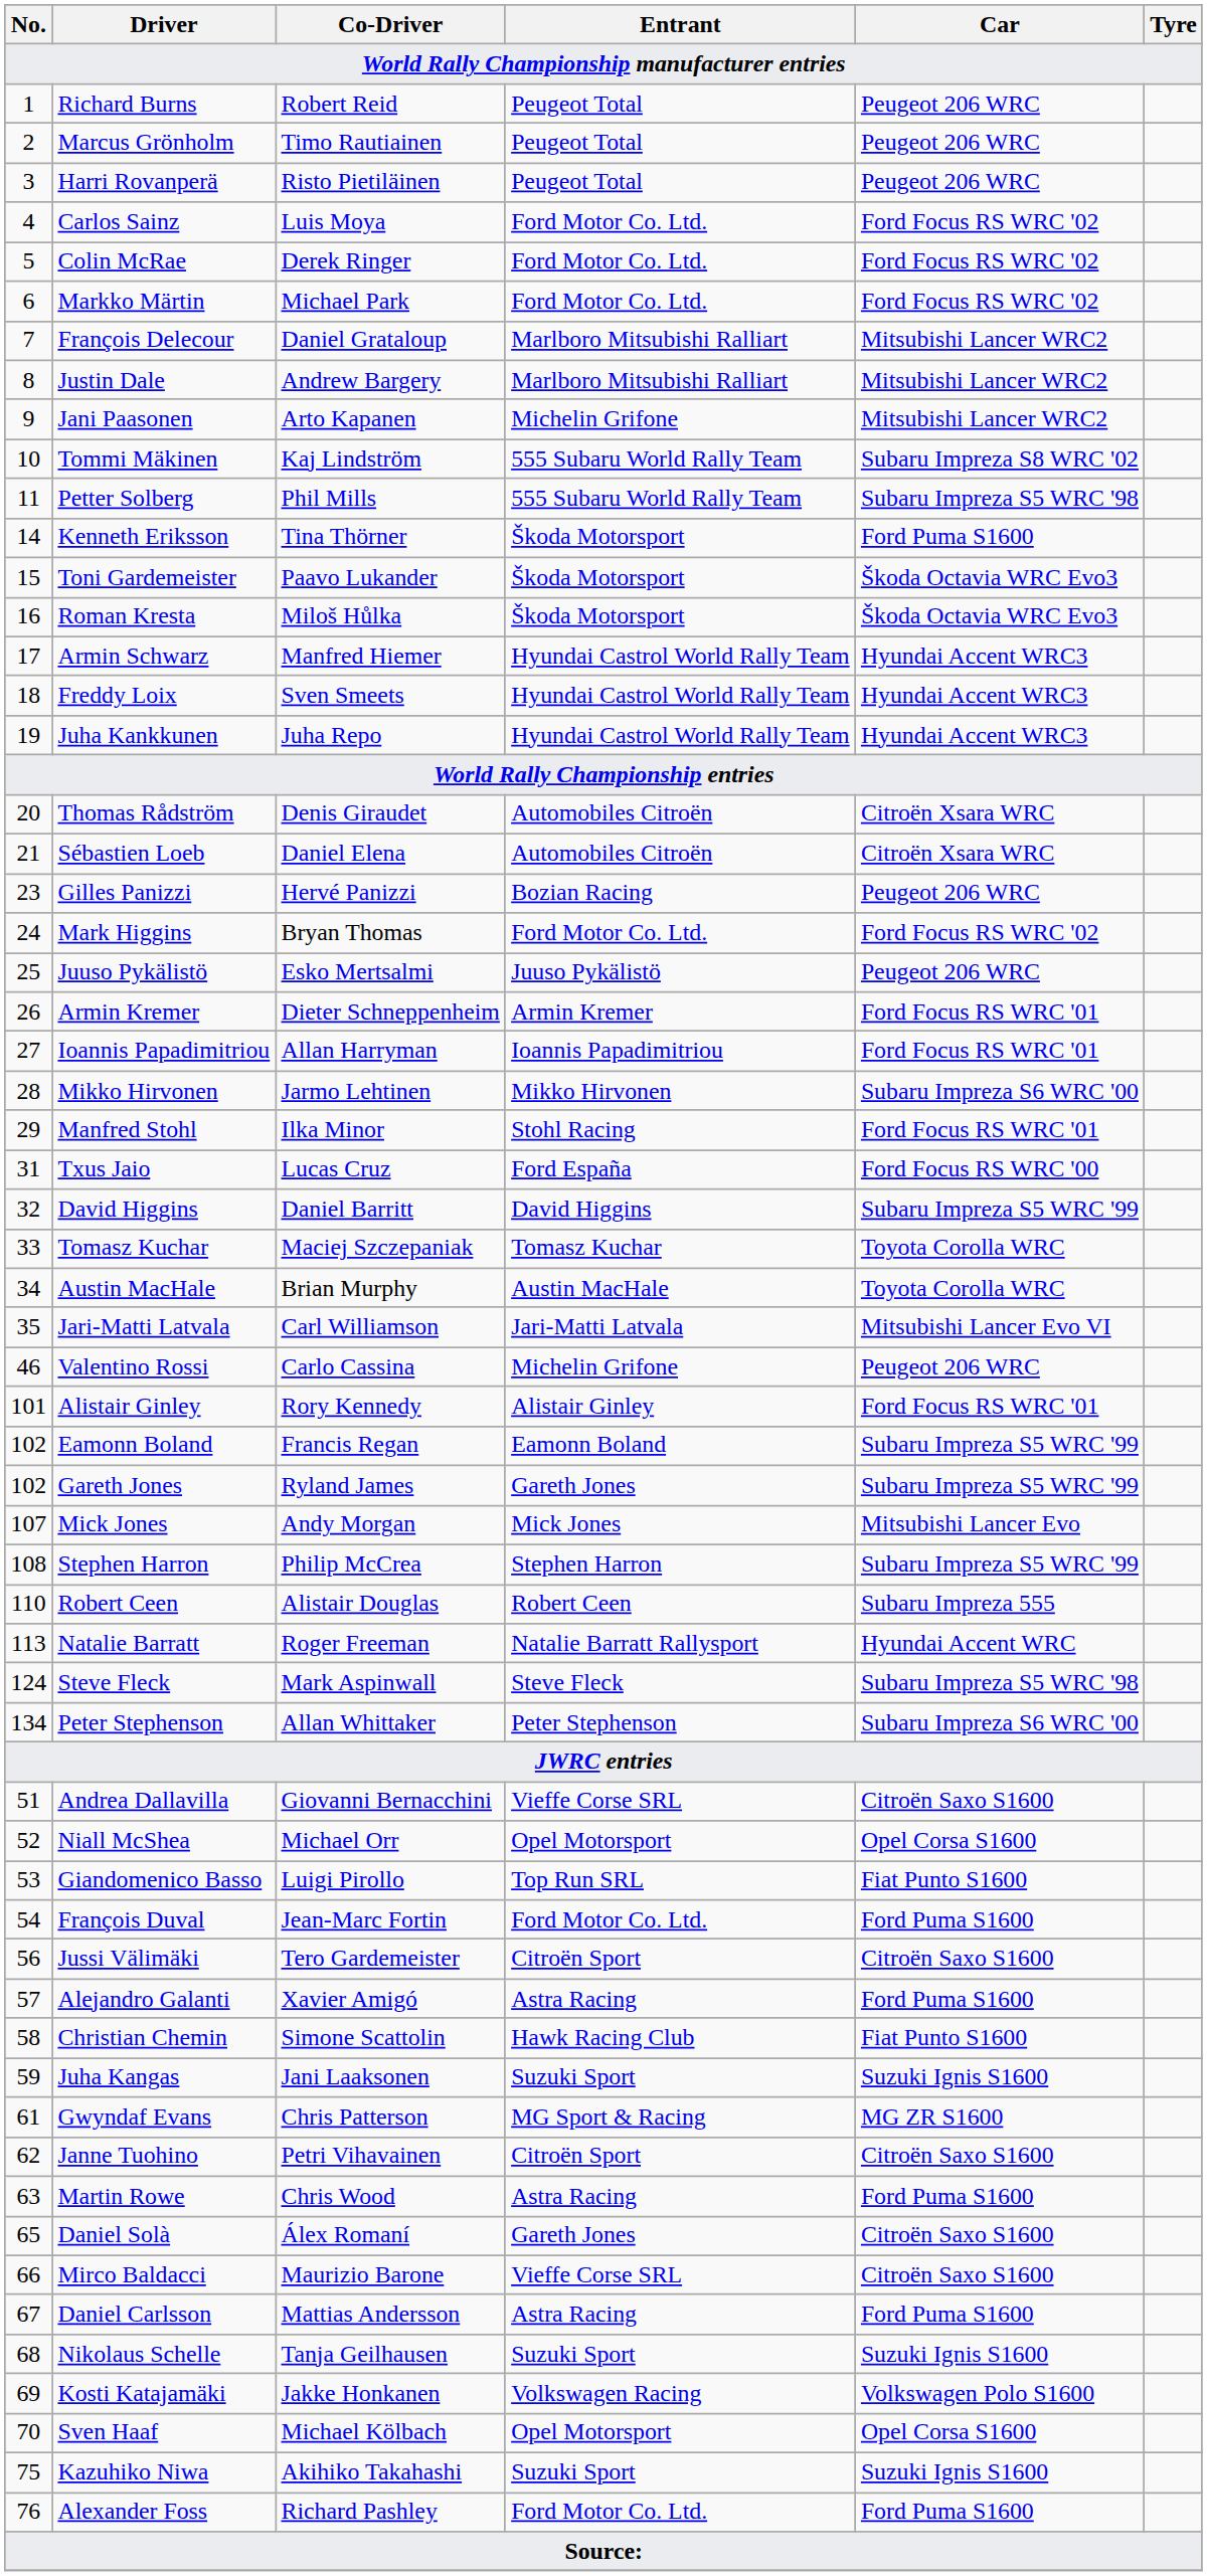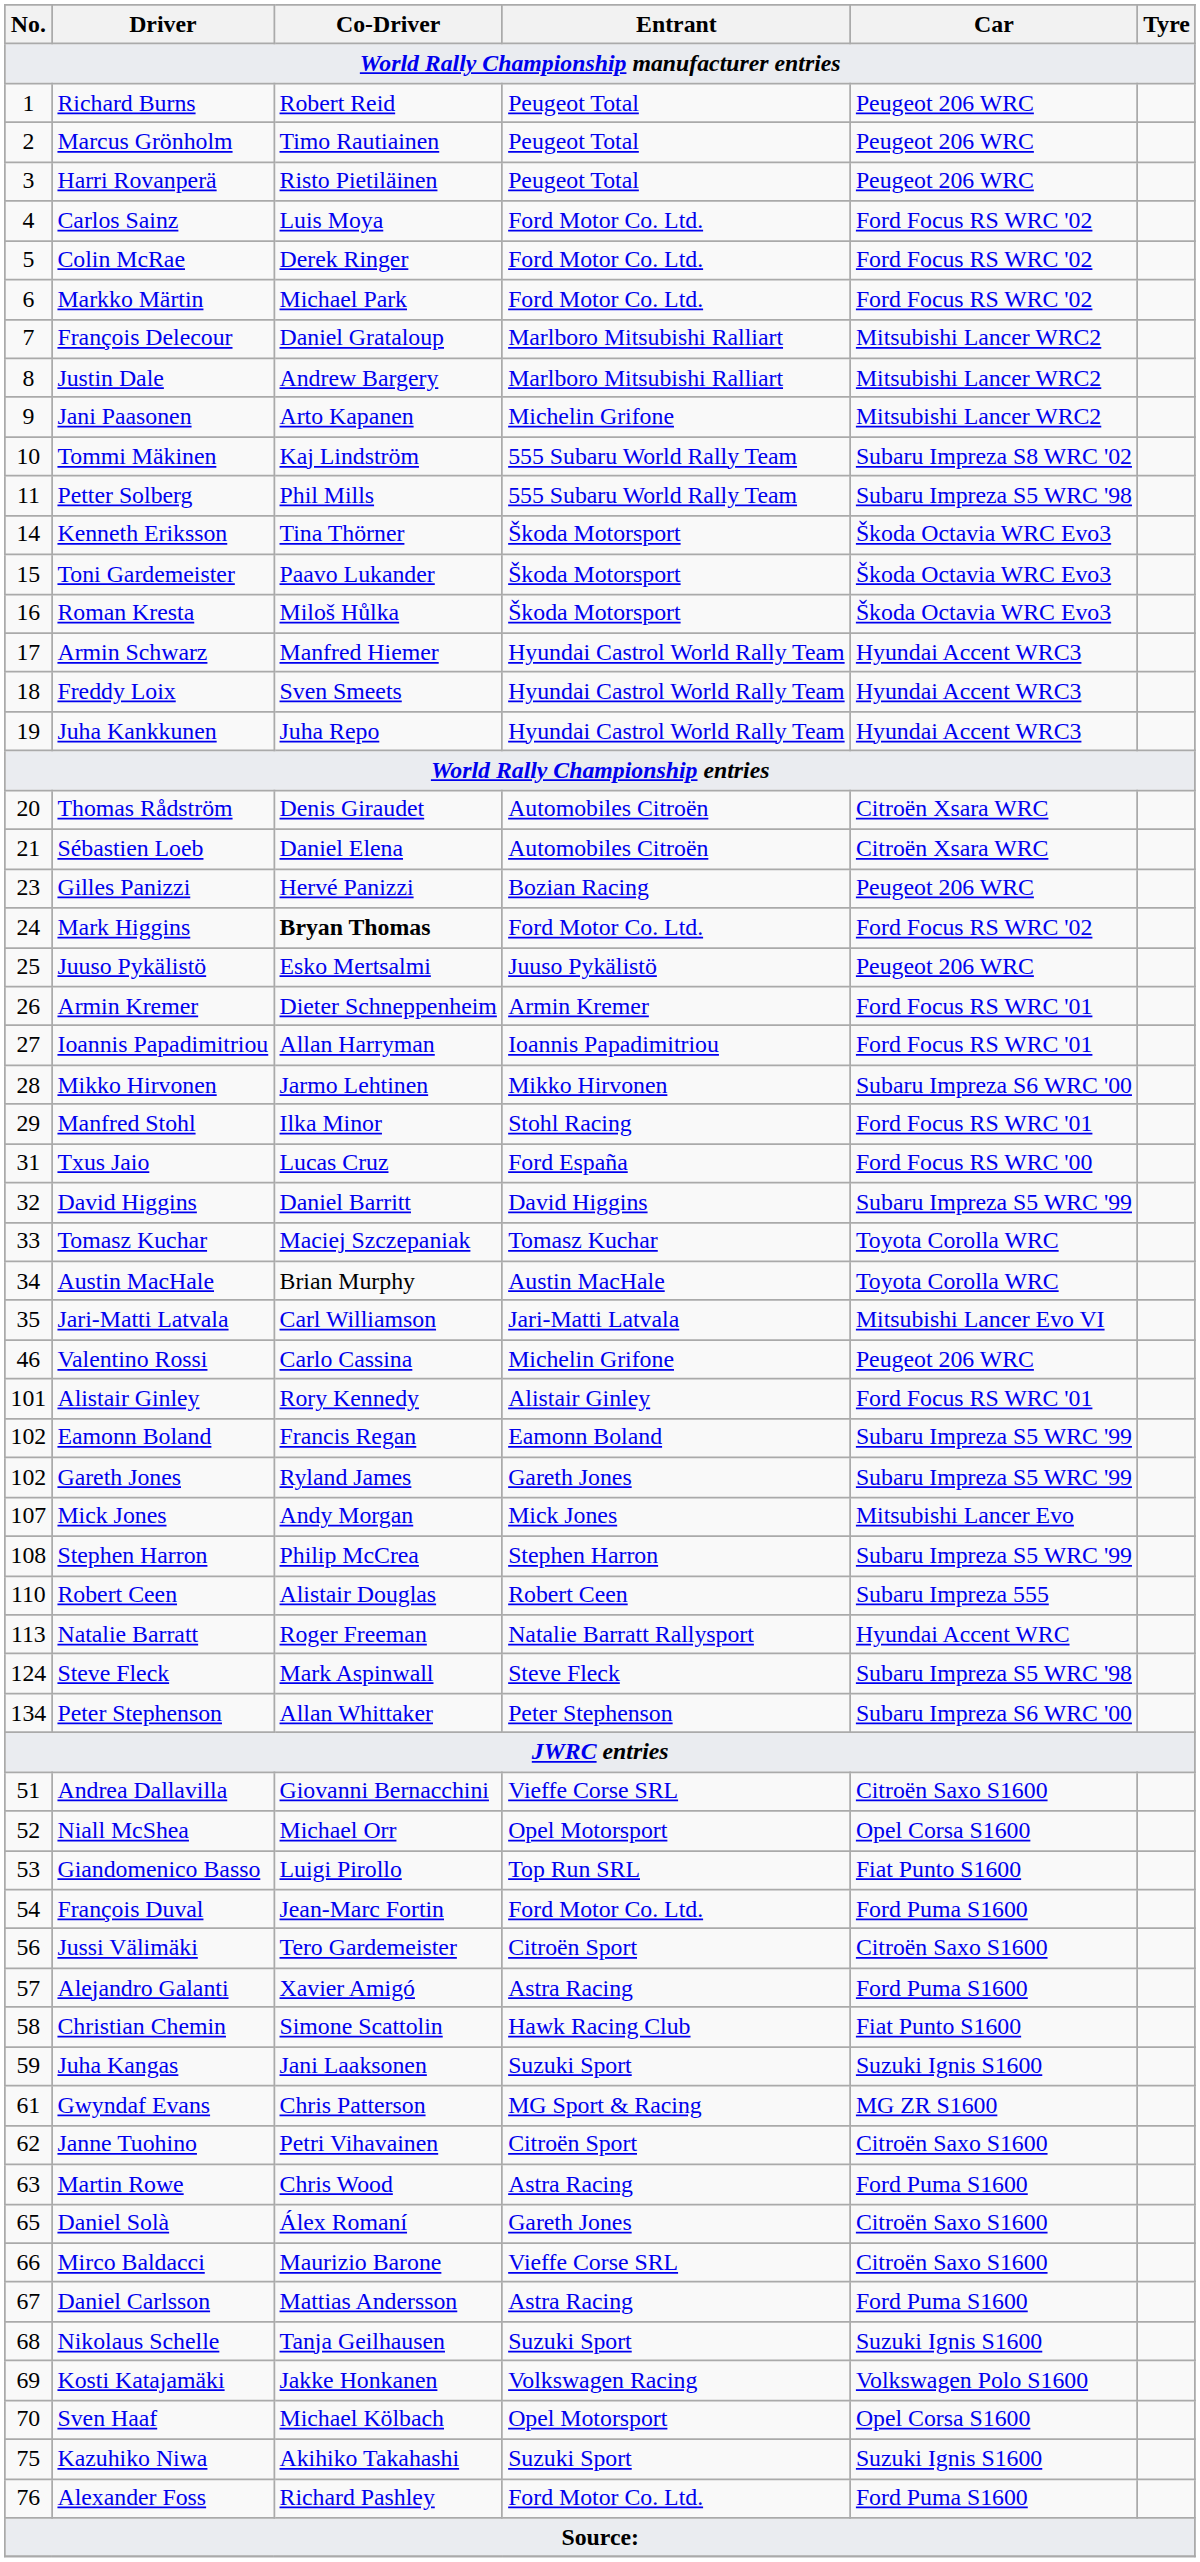Kenneth Eriksson | Car: Ford Puma S1600 -> Škoda Octavia WRC Evo3
Mark Higgins | Co-Driver: normal -> bold
